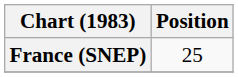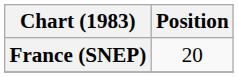France (SNEP) | Position: 25 -> 20
